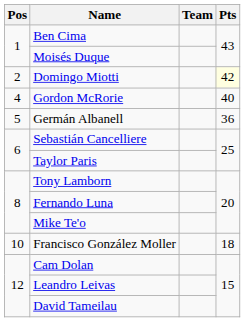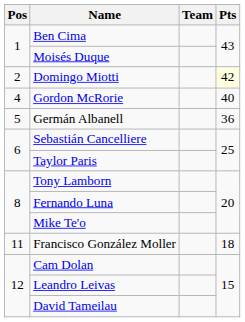Francisco González Moller | Pos: 10 -> 11
